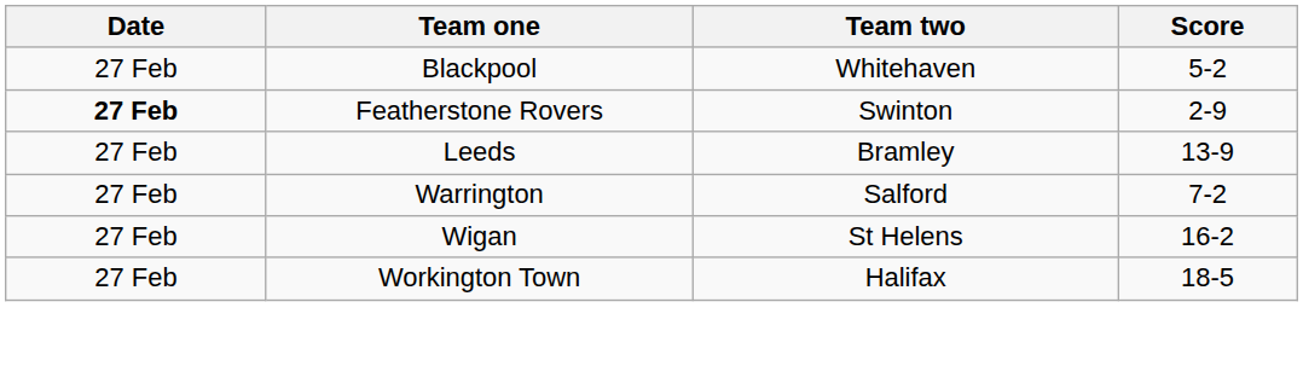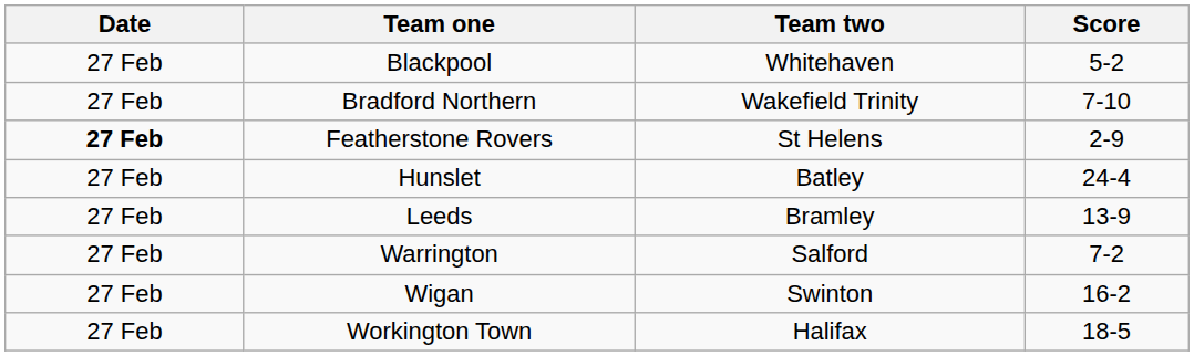+ row: 27 Feb | Bradford Northern | Wakefield Trinity | 7-10
Featherstone Rovers | Team two: Swinton -> St Helens
+ row: 27 Feb | Hunslet | Batley | 24-4
Wigan | Team two: St Helens -> Swinton
